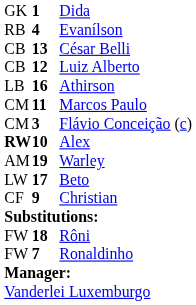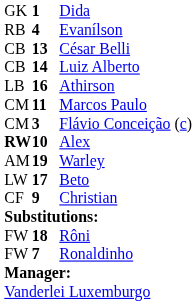Luiz Alberto | column 2: 12 -> 14
